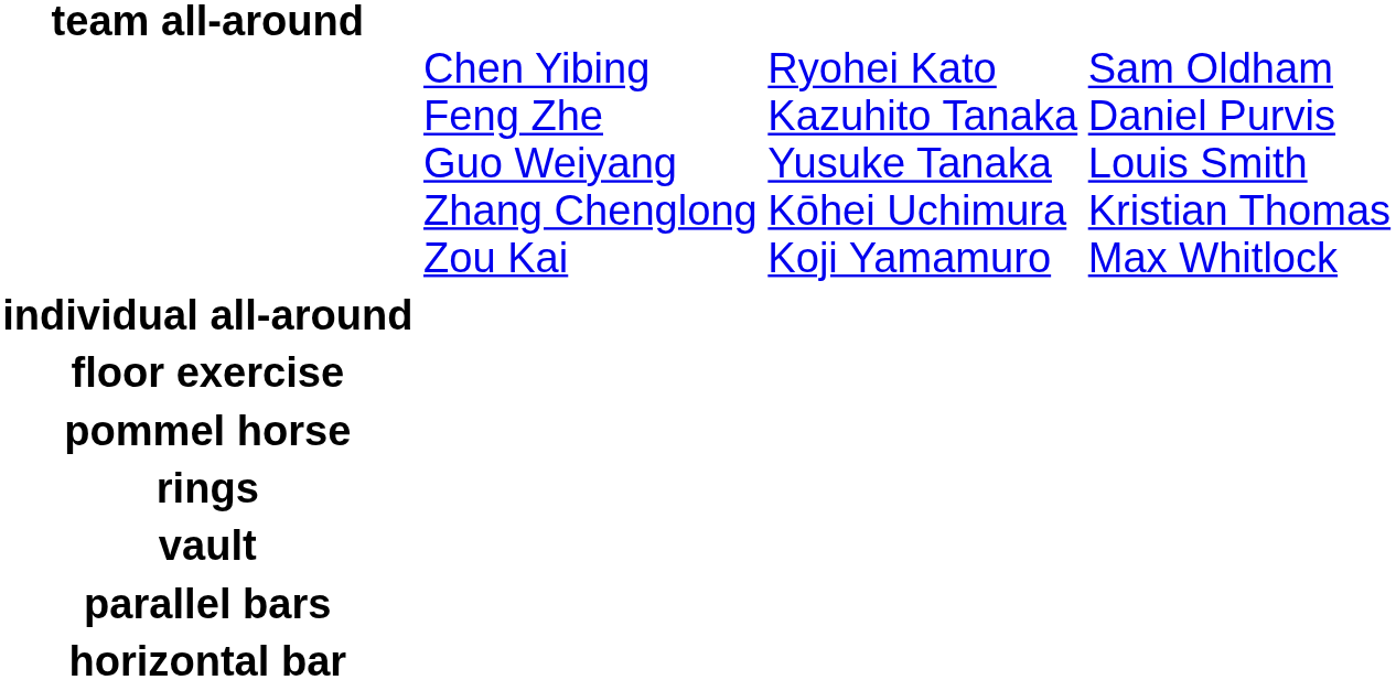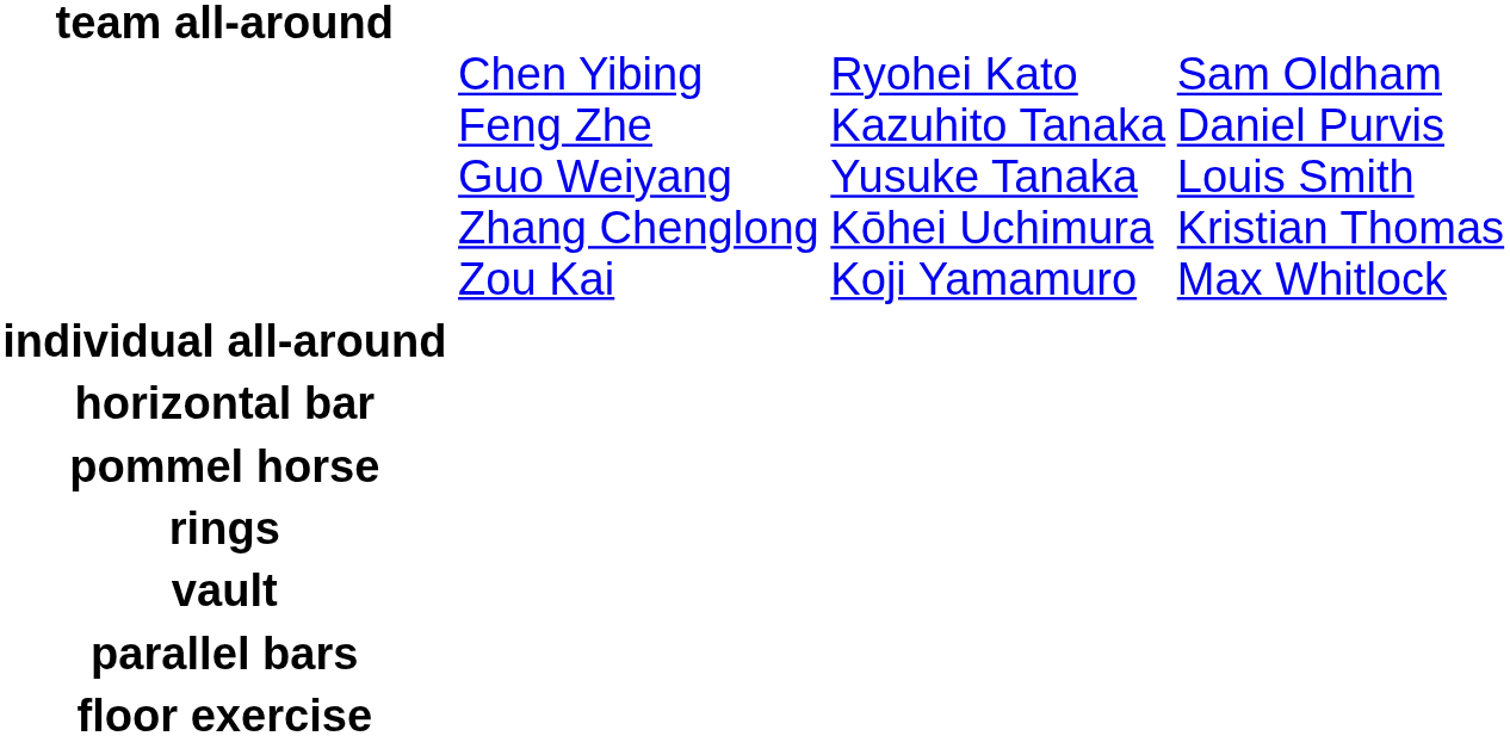rows swapped: floor exercise <-> horizontal bar
